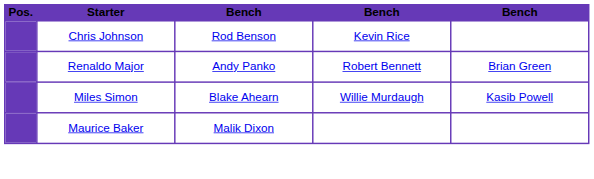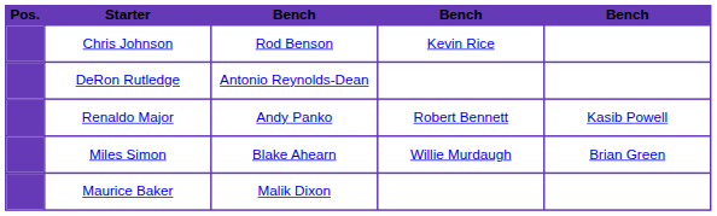+ row: DeRon Rutledge | Antonio Reynolds-Dean
Renaldo Major | column 5: Brian Green -> Kasib Powell
Miles Simon | column 5: Kasib Powell -> Brian Green
